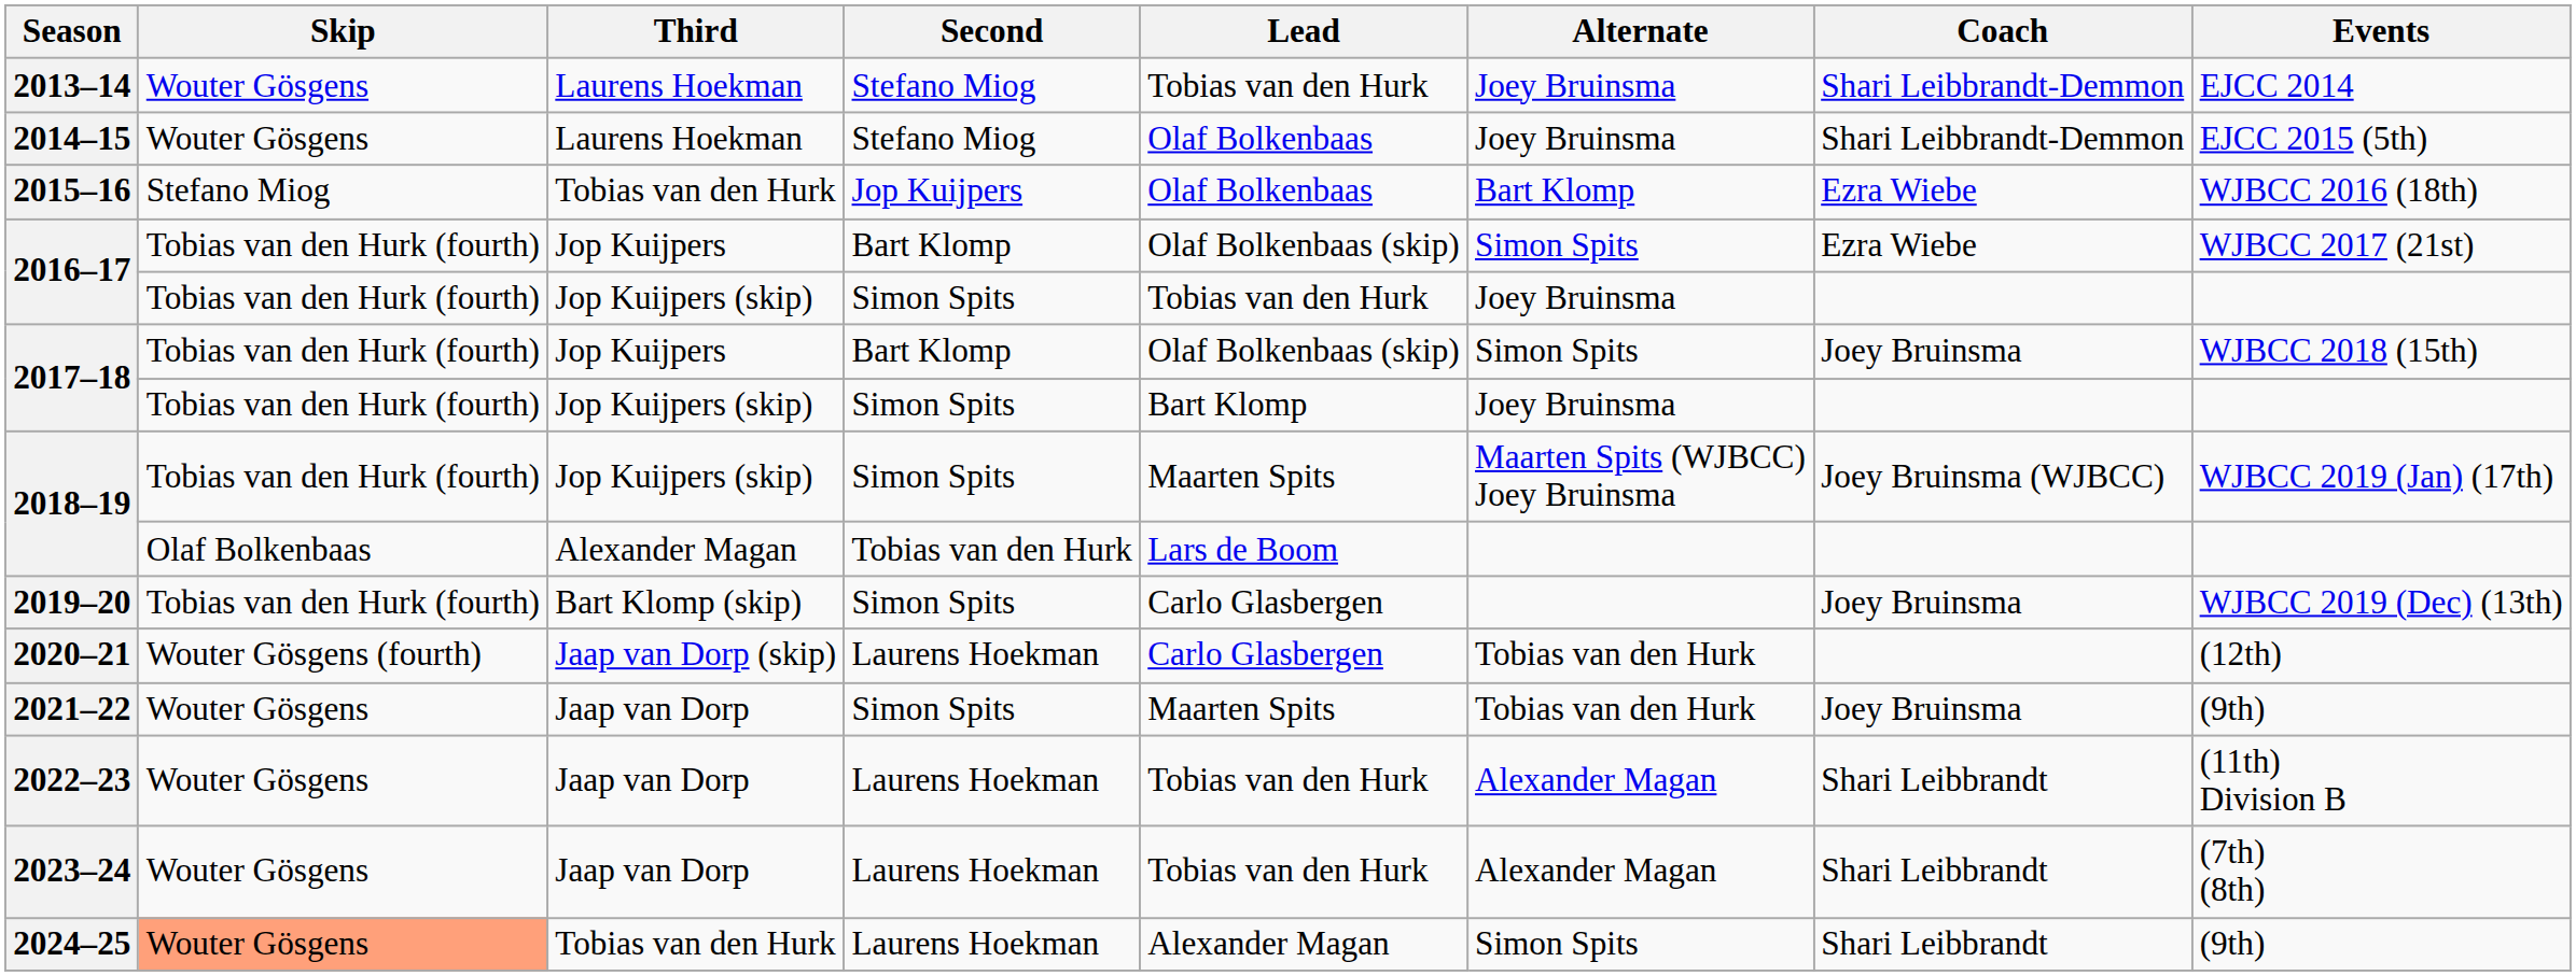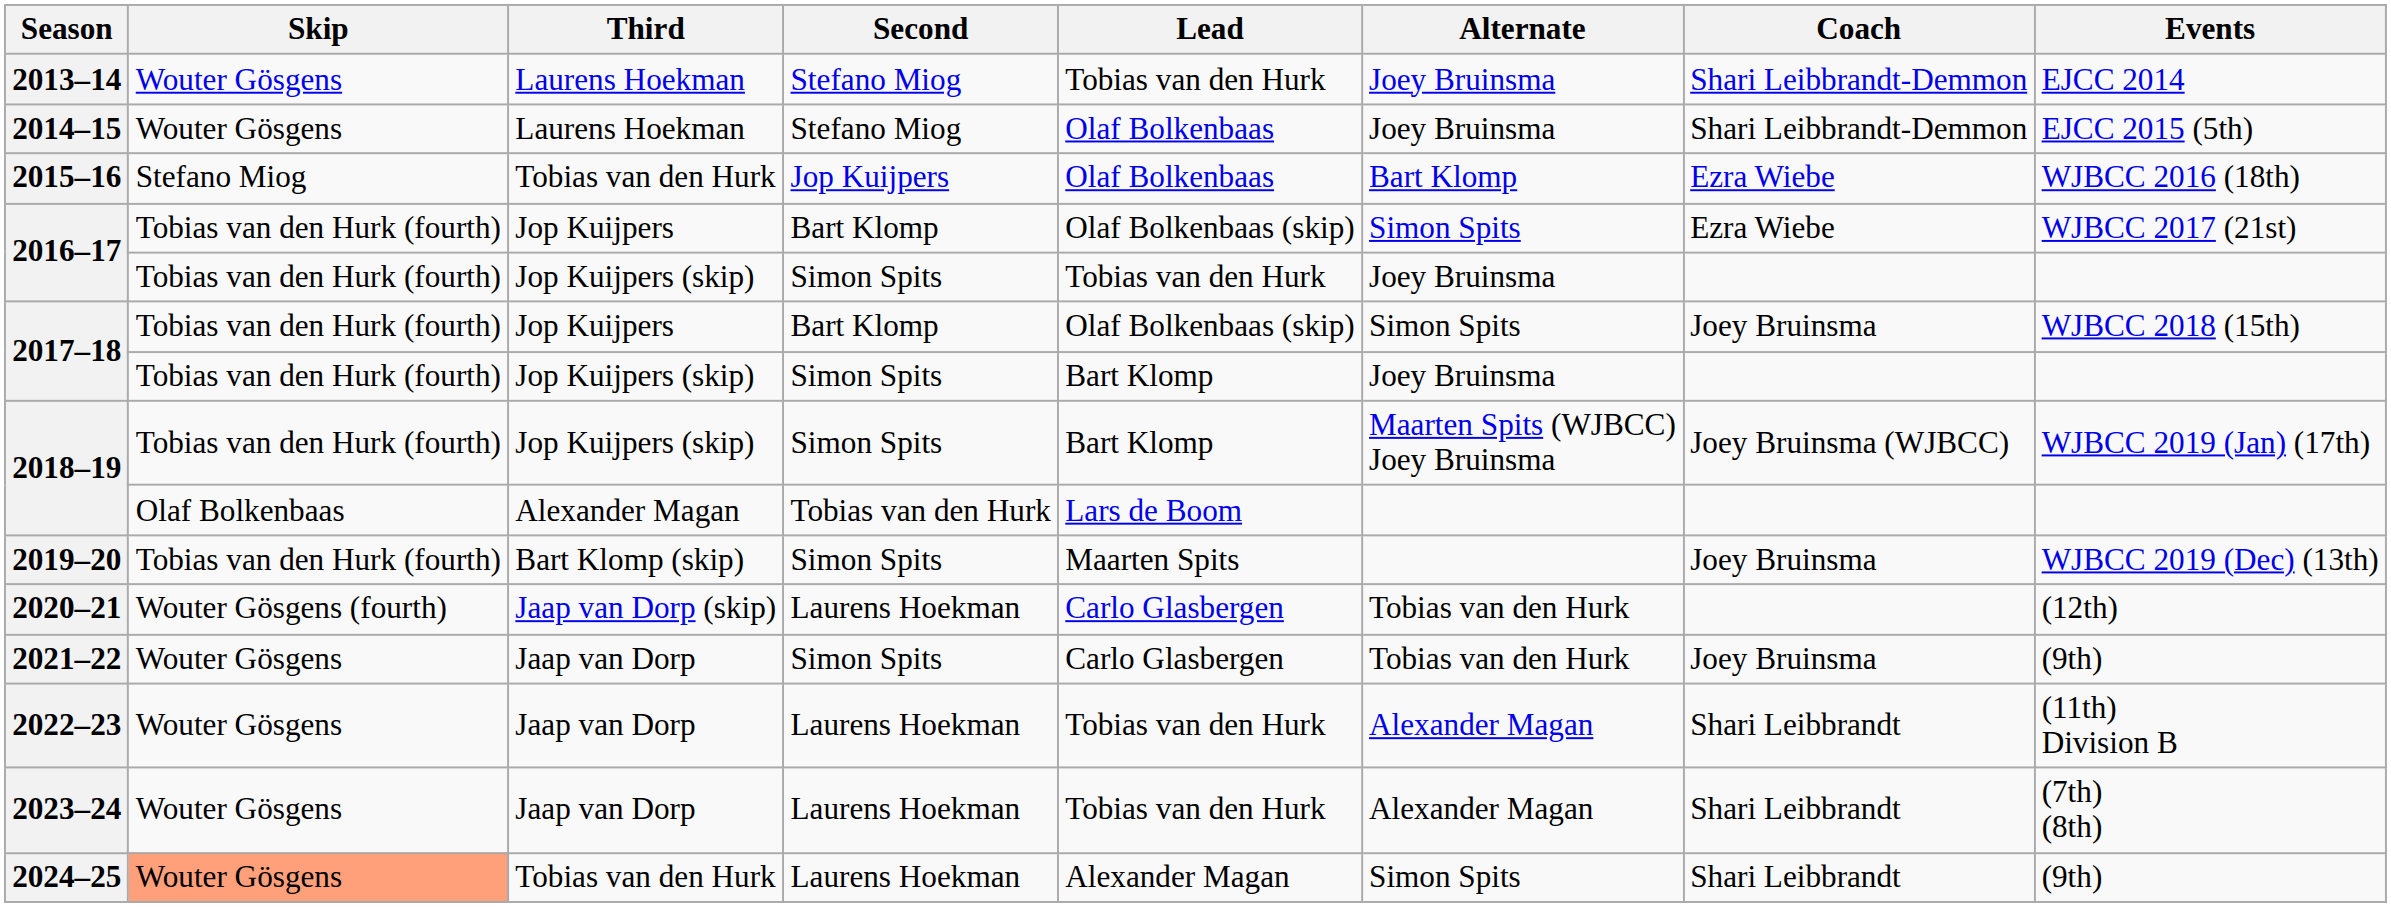2018–19 / Jop Kuijpers (skip) | Lead: Maarten Spits -> Bart Klomp
2019–20 | Lead: Carlo Glasbergen -> Maarten Spits
2021–22 | Lead: Maarten Spits -> Carlo Glasbergen
